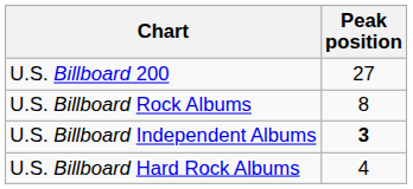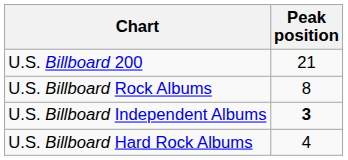U.S. Billboard 200 | Peak position: 27 -> 21
